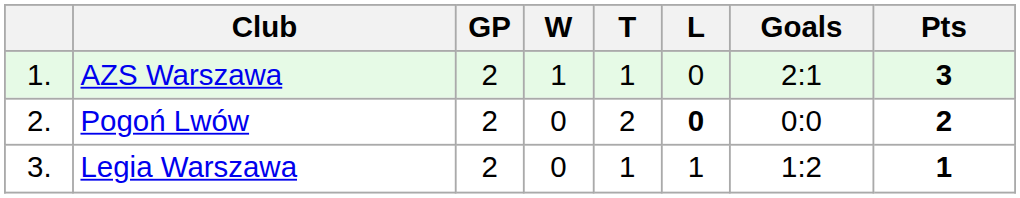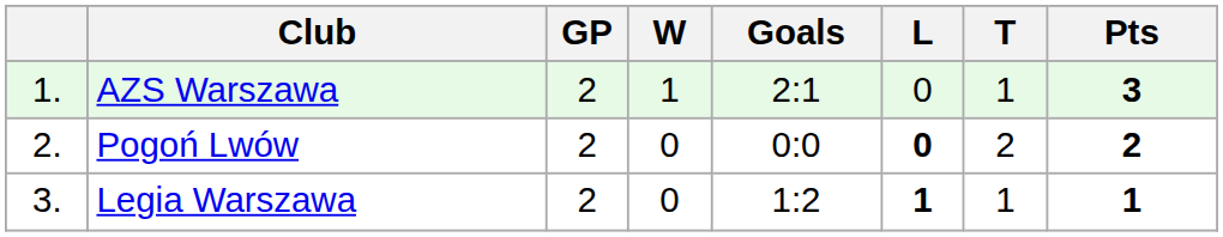columns swapped: T <-> Goals
Legia Warszawa | L: normal -> bold
